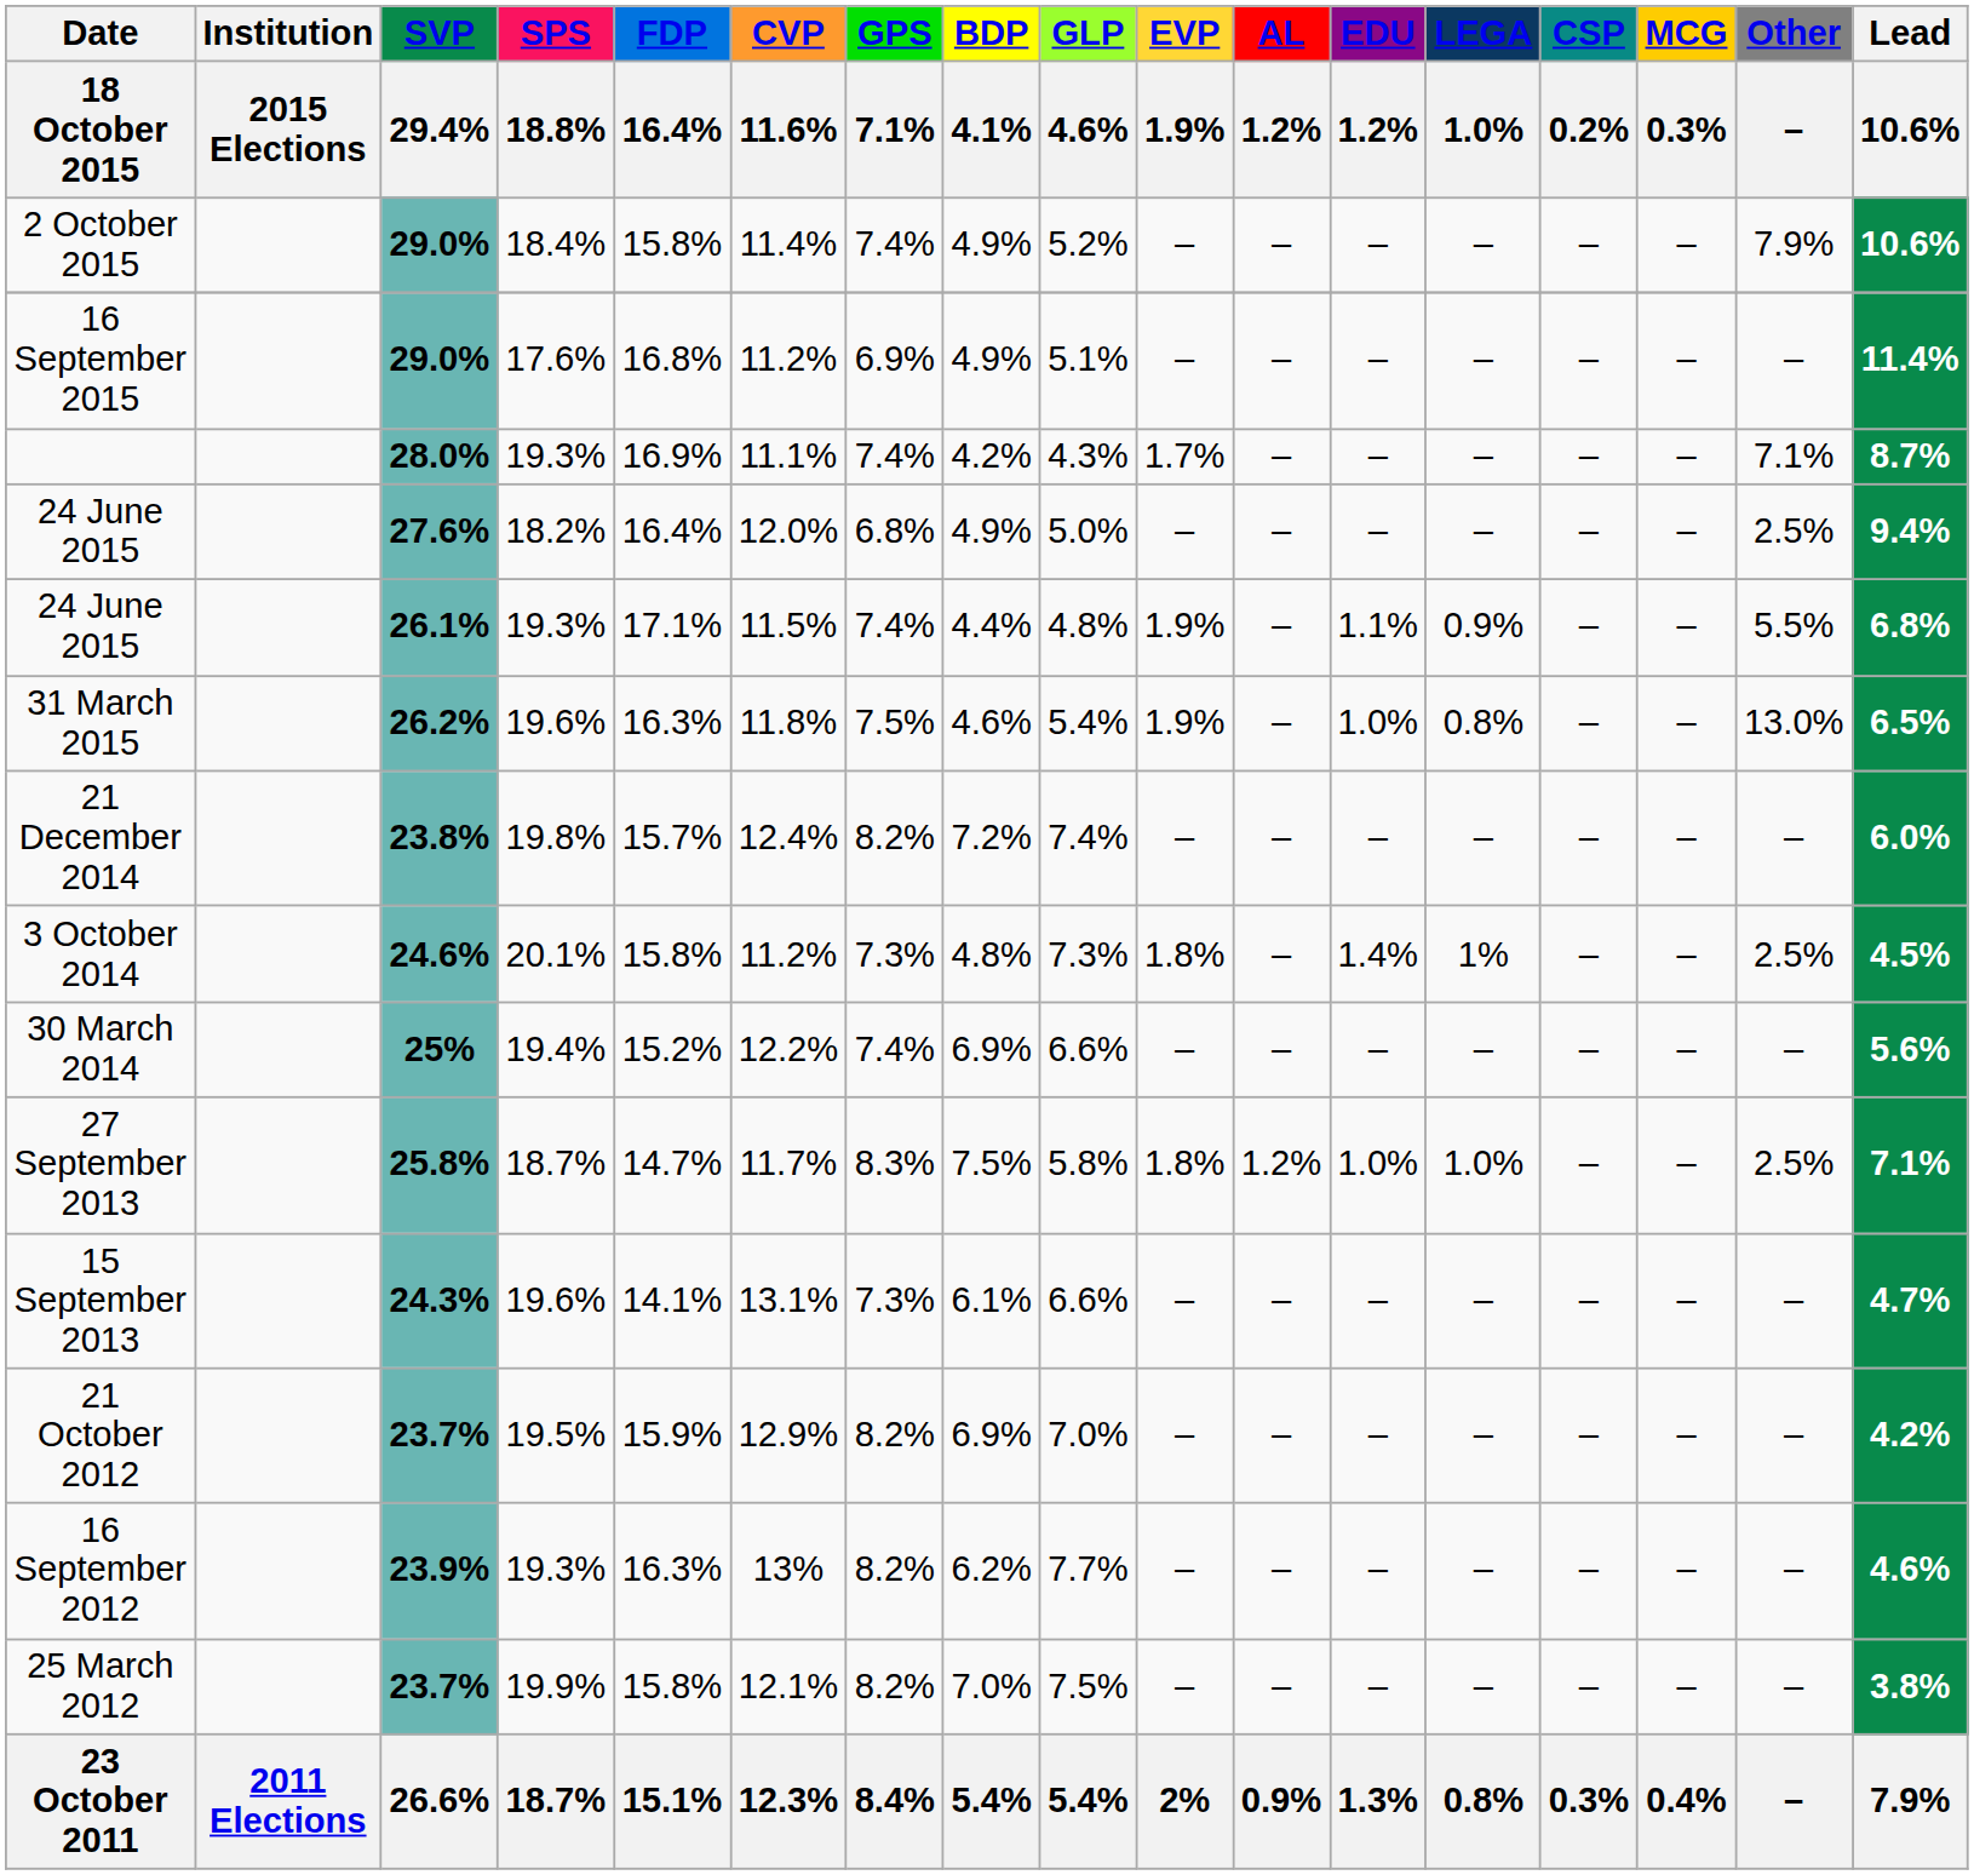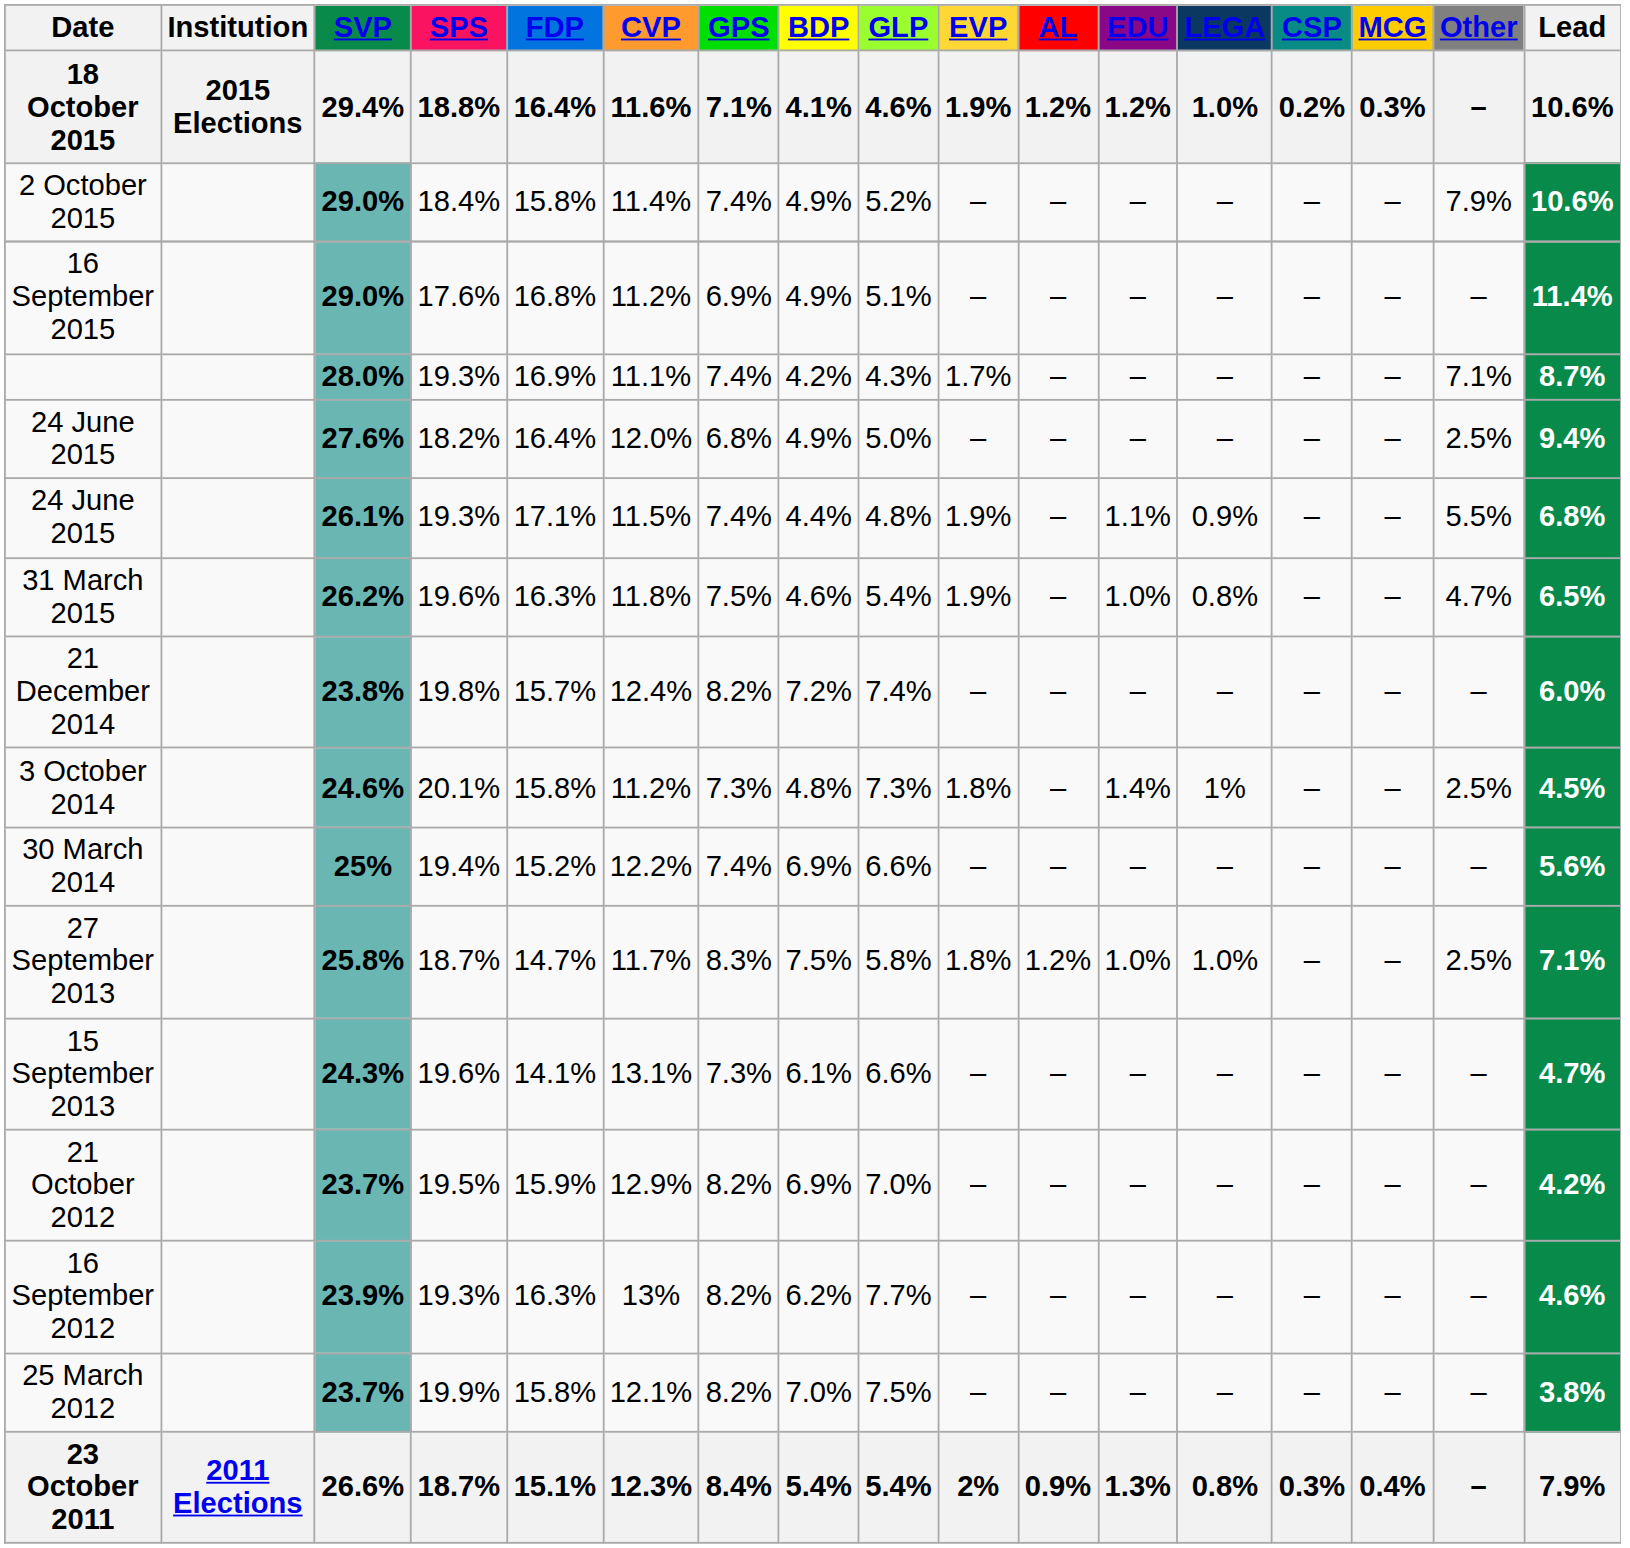31 March 2015 | Other / –: 13.0% -> 4.7%
